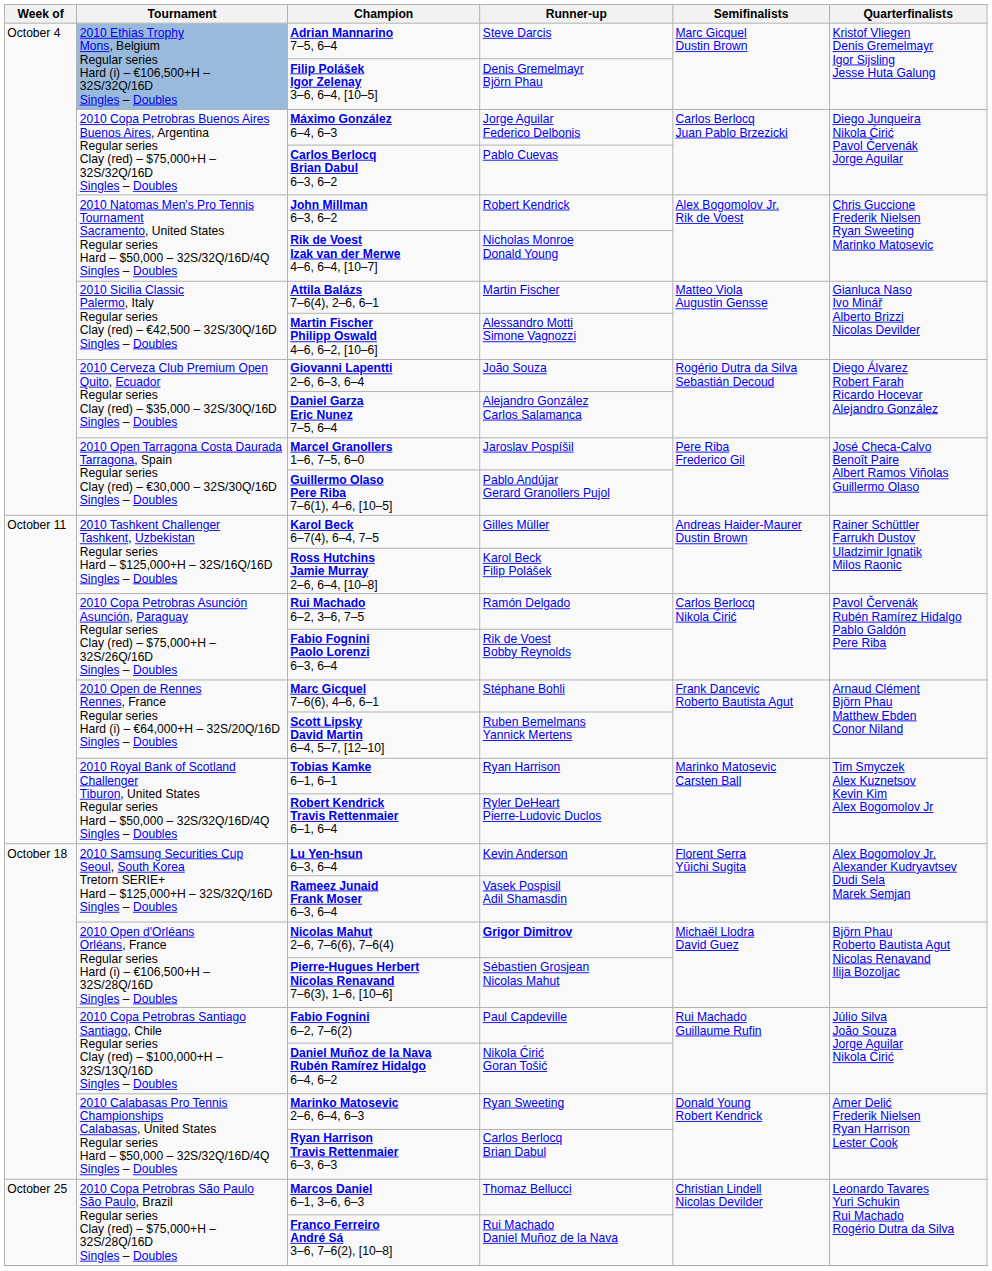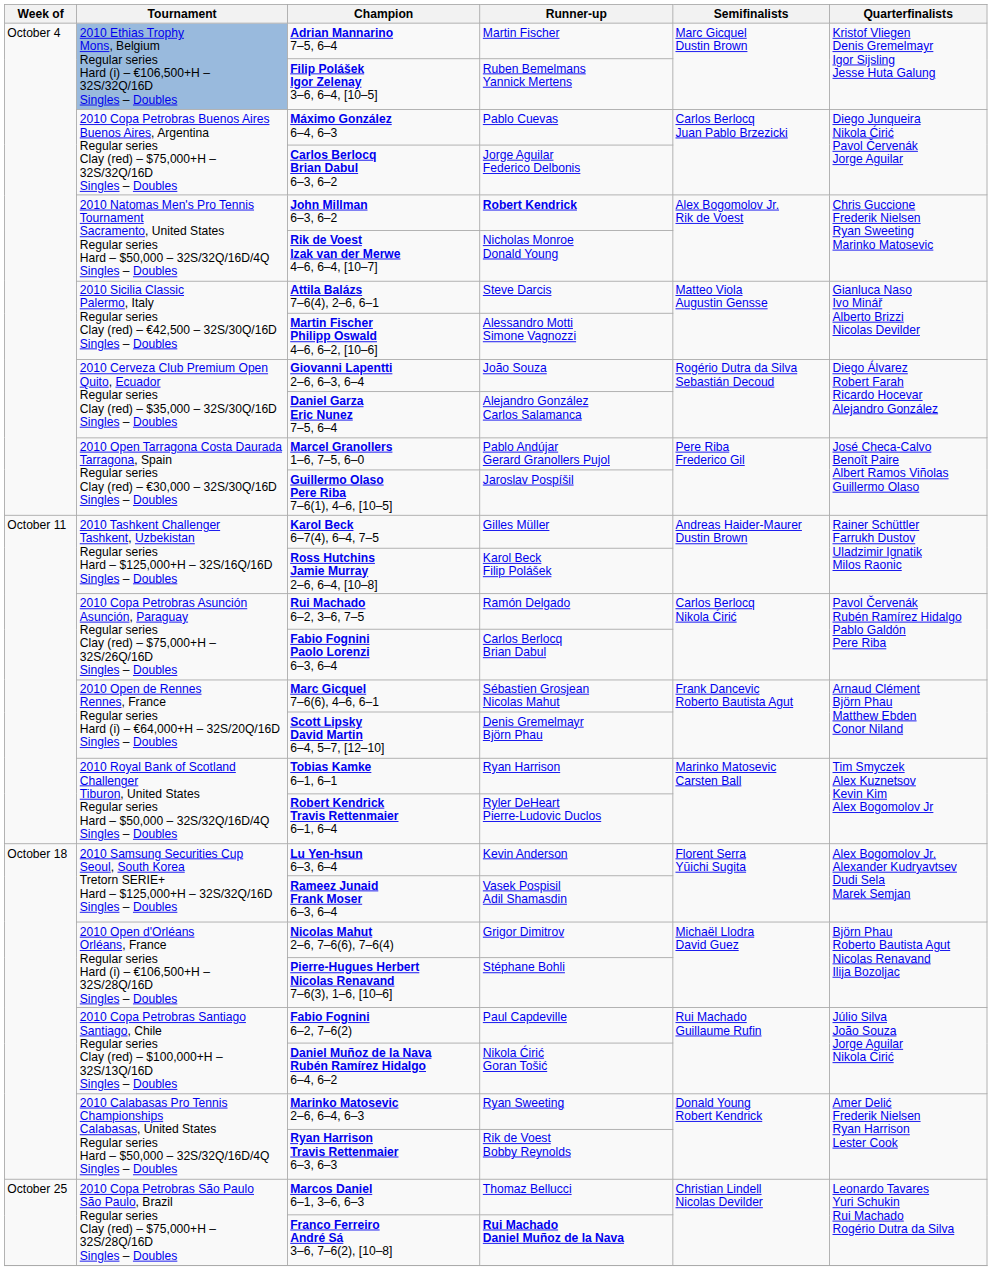Adrian Mannarino 7–5, 6–4 | Runner-up: Steve Darcis -> Martin Fischer
Filip Polášek Igor Zelenay 3–6, 6–4, [10–5] | Runner-up: Denis Gremelmayr Björn Phau -> Ruben Bemelmans Yannick Mertens
Máximo González 6–4, 6–3 | Runner-up: Jorge Aguilar Federico Delbonis -> Pablo Cuevas
Carlos Berlocq Brian Dabul 6–3, 6–2 | Runner-up: Pablo Cuevas -> Jorge Aguilar Federico Delbonis
John Millman 6–3, 6–2 | Runner-up: normal -> bold
Attila Balázs 7–6(4), 2–6, 6–1 | Runner-up: Martin Fischer -> Steve Darcis
Marcel Granollers 1–6, 7–5, 6–0 | Runner-up: Jaroslav Pospíšil -> Pablo Andújar Gerard Granollers Pujol
Guillermo Olaso Pere Riba 7–6(1), 4–6, [10–5] | Runner-up: Pablo Andújar Gerard Granollers Pujol -> Jaroslav Pospíšil
Fabio Fognini Paolo Lorenzi 6–3, 6–4 | Runner-up: Rik de Voest Bobby Reynolds -> Carlos Berlocq Brian Dabul
Marc Gicquel 7–6(6), 4–6, 6–1 | Runner-up: Stéphane Bohli -> Sébastien Grosjean Nicolas Mahut
Scott Lipsky David Martin 6–4, 5–7, [12–10] | Runner-up: Ruben Bemelmans Yannick Mertens -> Denis Gremelmayr Björn Phau
Nicolas Mahut 2–6, 7–6(6), 7–6(4) | Runner-up: bold -> normal
Pierre-Hugues Herbert Nicolas Renavand 7–6(3), 1–6, [10–6] | Runner-up: Sébastien Grosjean Nicolas Mahut -> Stéphane Bohli
Ryan Harrison Travis Rettenmaier 6–3, 6–3 | Runner-up: Carlos Berlocq Brian Dabul -> Rik de Voest Bobby Reynolds
Franco Ferreiro André Sá 3–6, 7–6(2), [10–8] | Runner-up: normal -> bold
